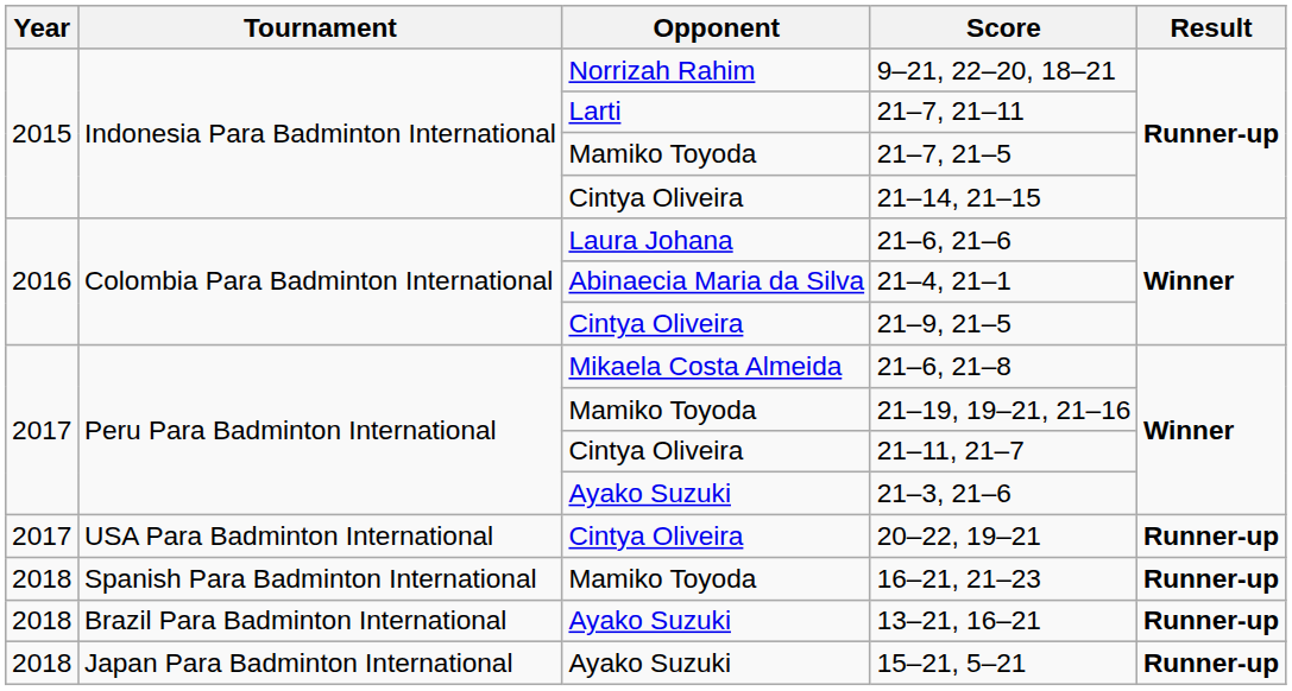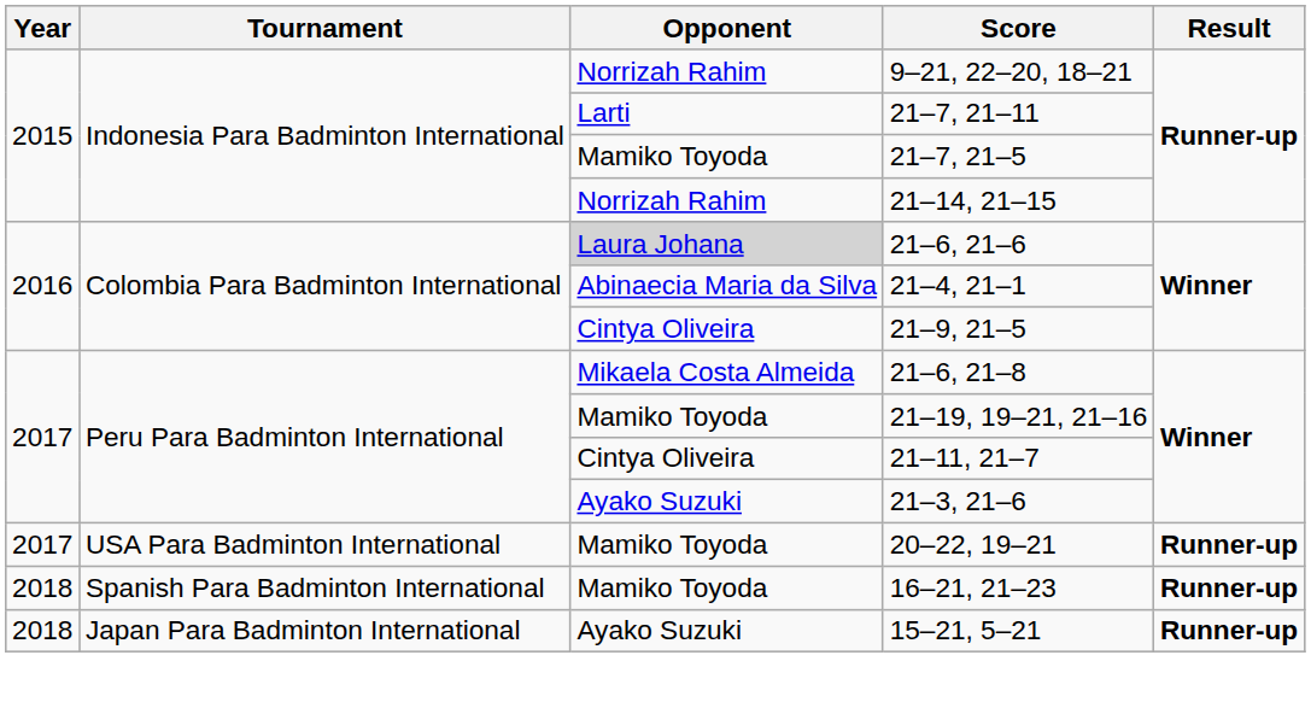21–14, 21–15 | Opponent: Cintya Oliveira -> Norrizah Rahim
21–6, 21–6 | Opponent: no background -> lightgrey background
20–22, 19–21 | Opponent: Cintya Oliveira -> Mamiko Toyoda
- row: 2018 | Brazil Para Badminton International | Ayako Suzuki | 13–21, 16–21 | Runner-up
